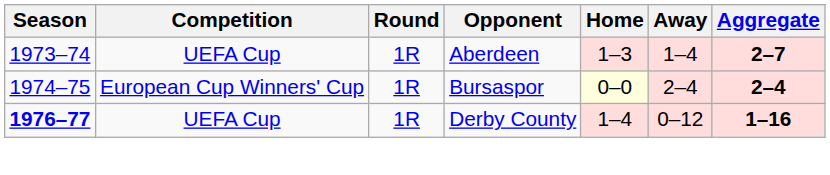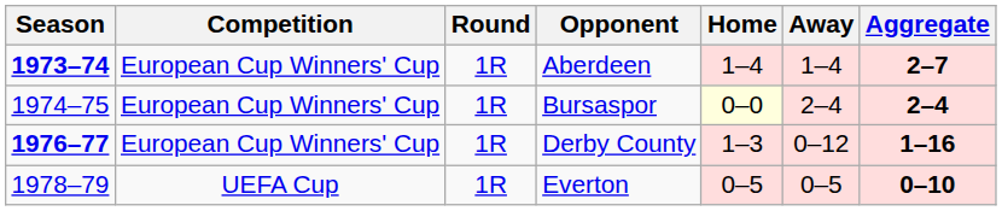Aberdeen | Season: normal -> bold
Aberdeen | Competition: UEFA Cup -> European Cup Winners' Cup
Aberdeen | Home: 1–3 -> 1–4
Derby County | Competition: UEFA Cup -> European Cup Winners' Cup
Derby County | Home: 1–4 -> 1–3
+ row: 1978–79 | UEFA Cup | 1R | Everton | 0–5 | 0–5 | 0–10
